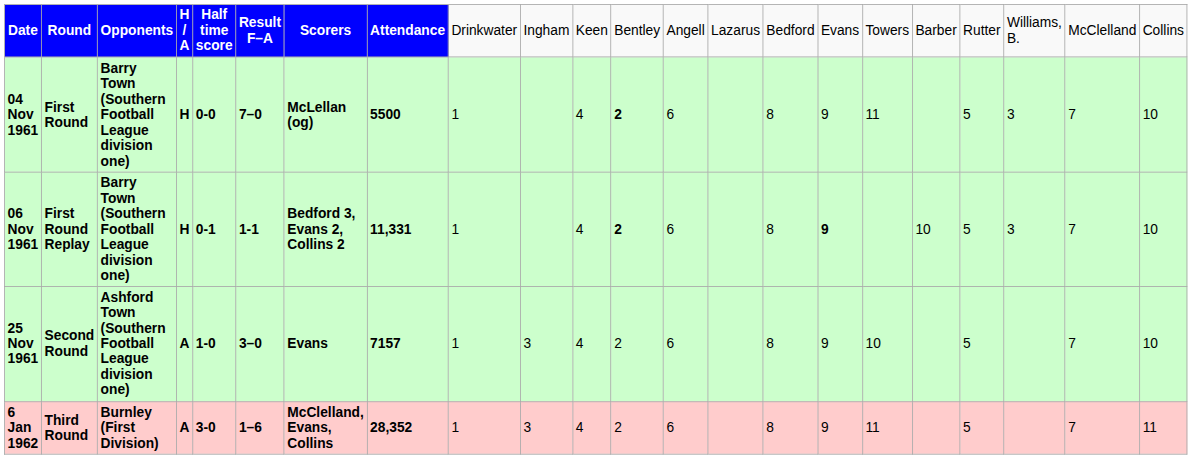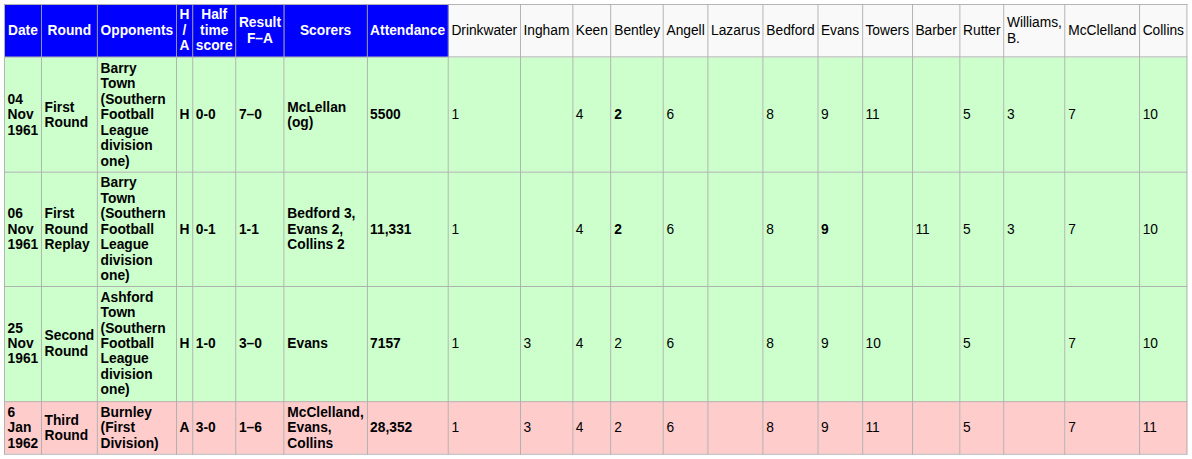06 Nov 1961 | column 18: 10 -> 11
25 Nov 1961 | column 4: A -> H
